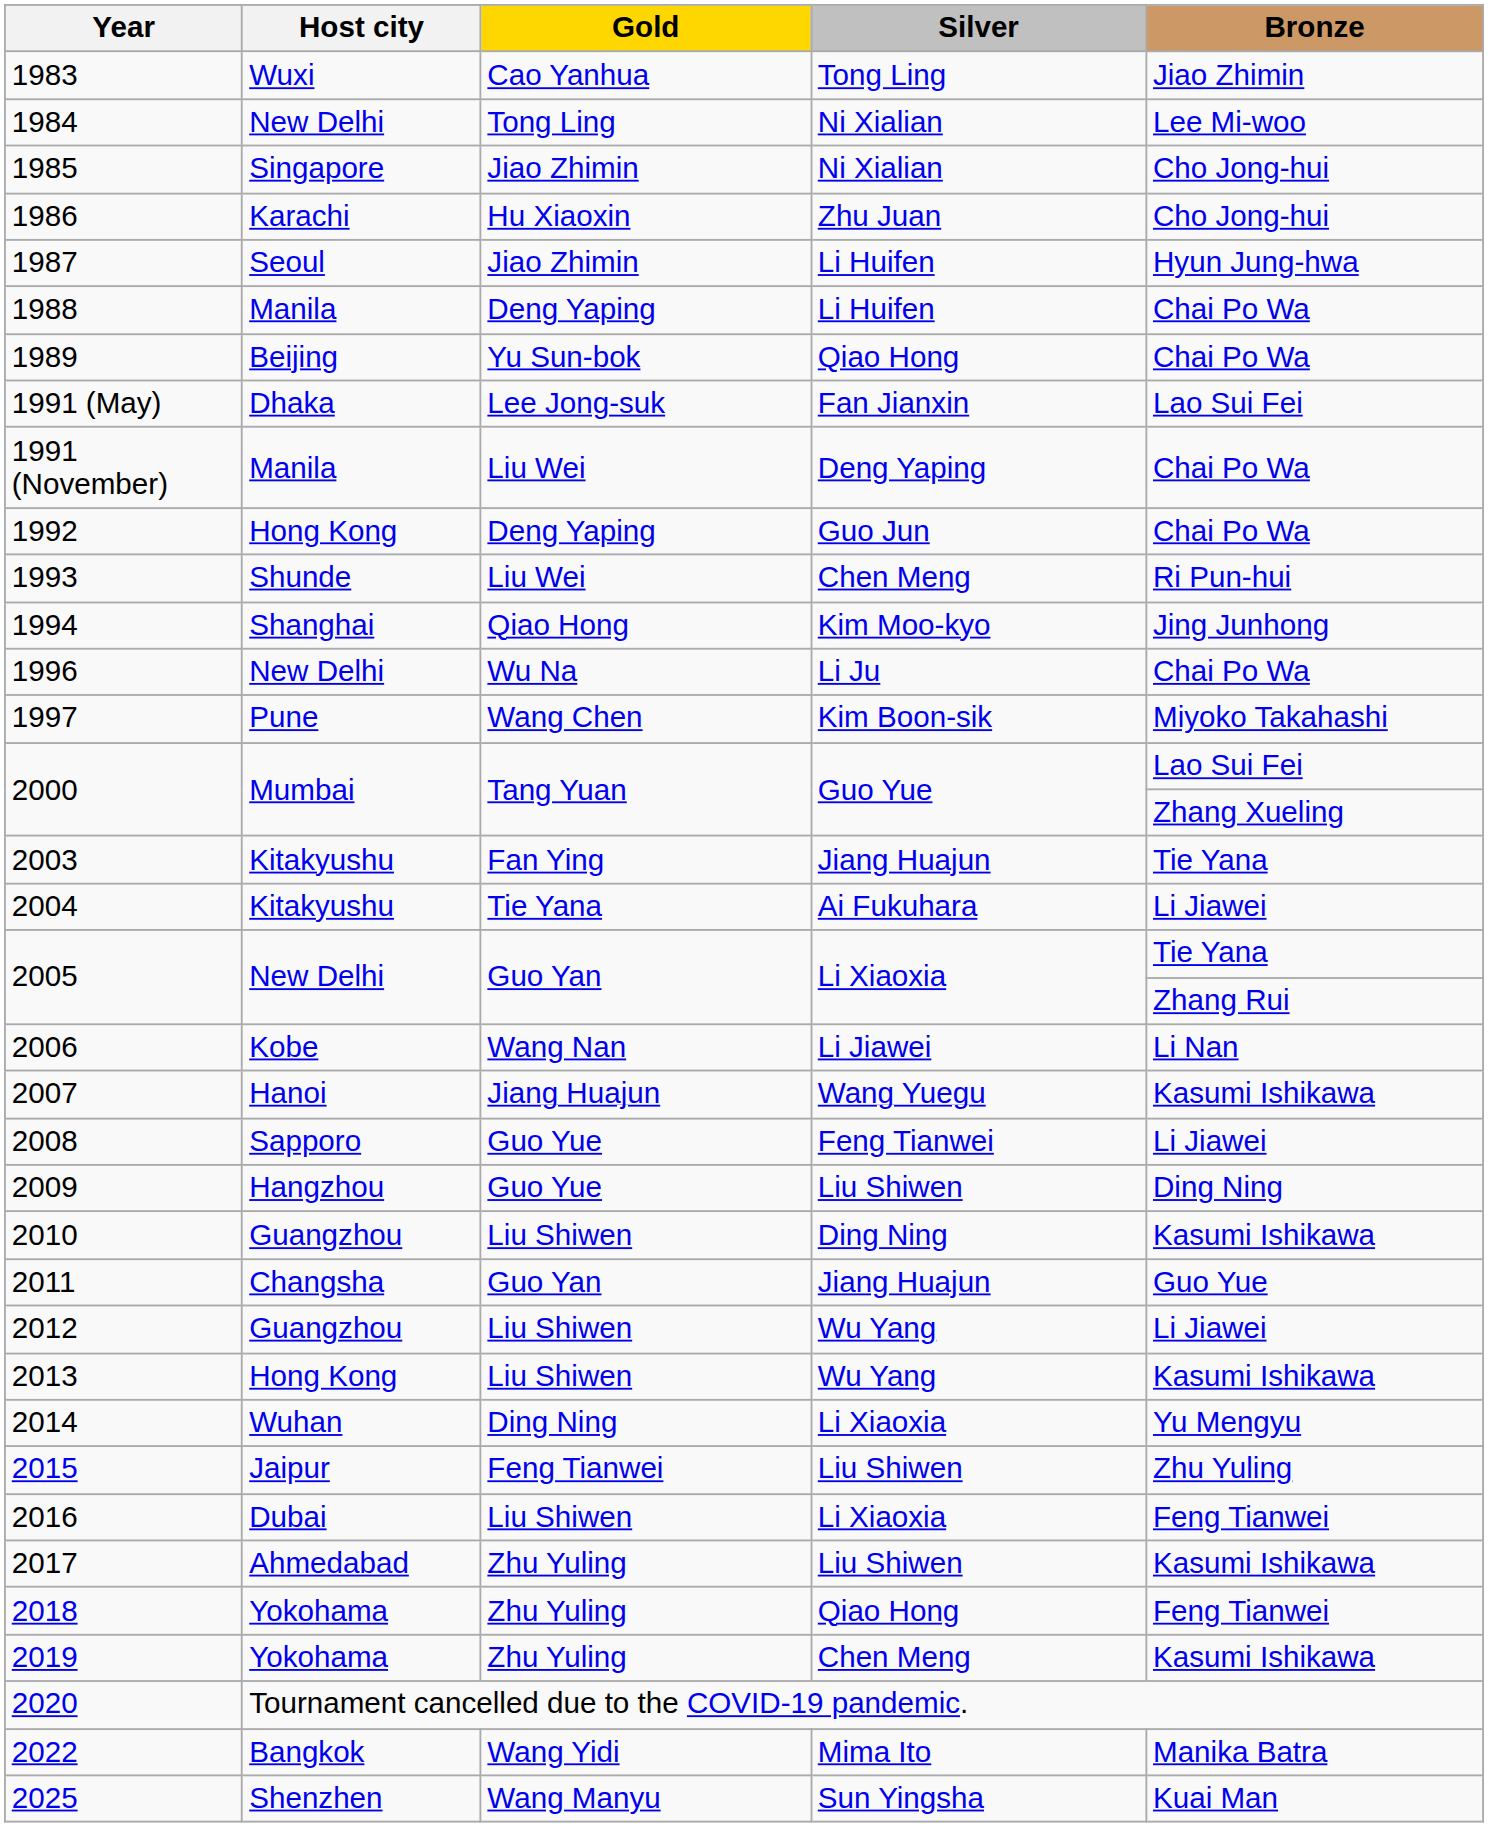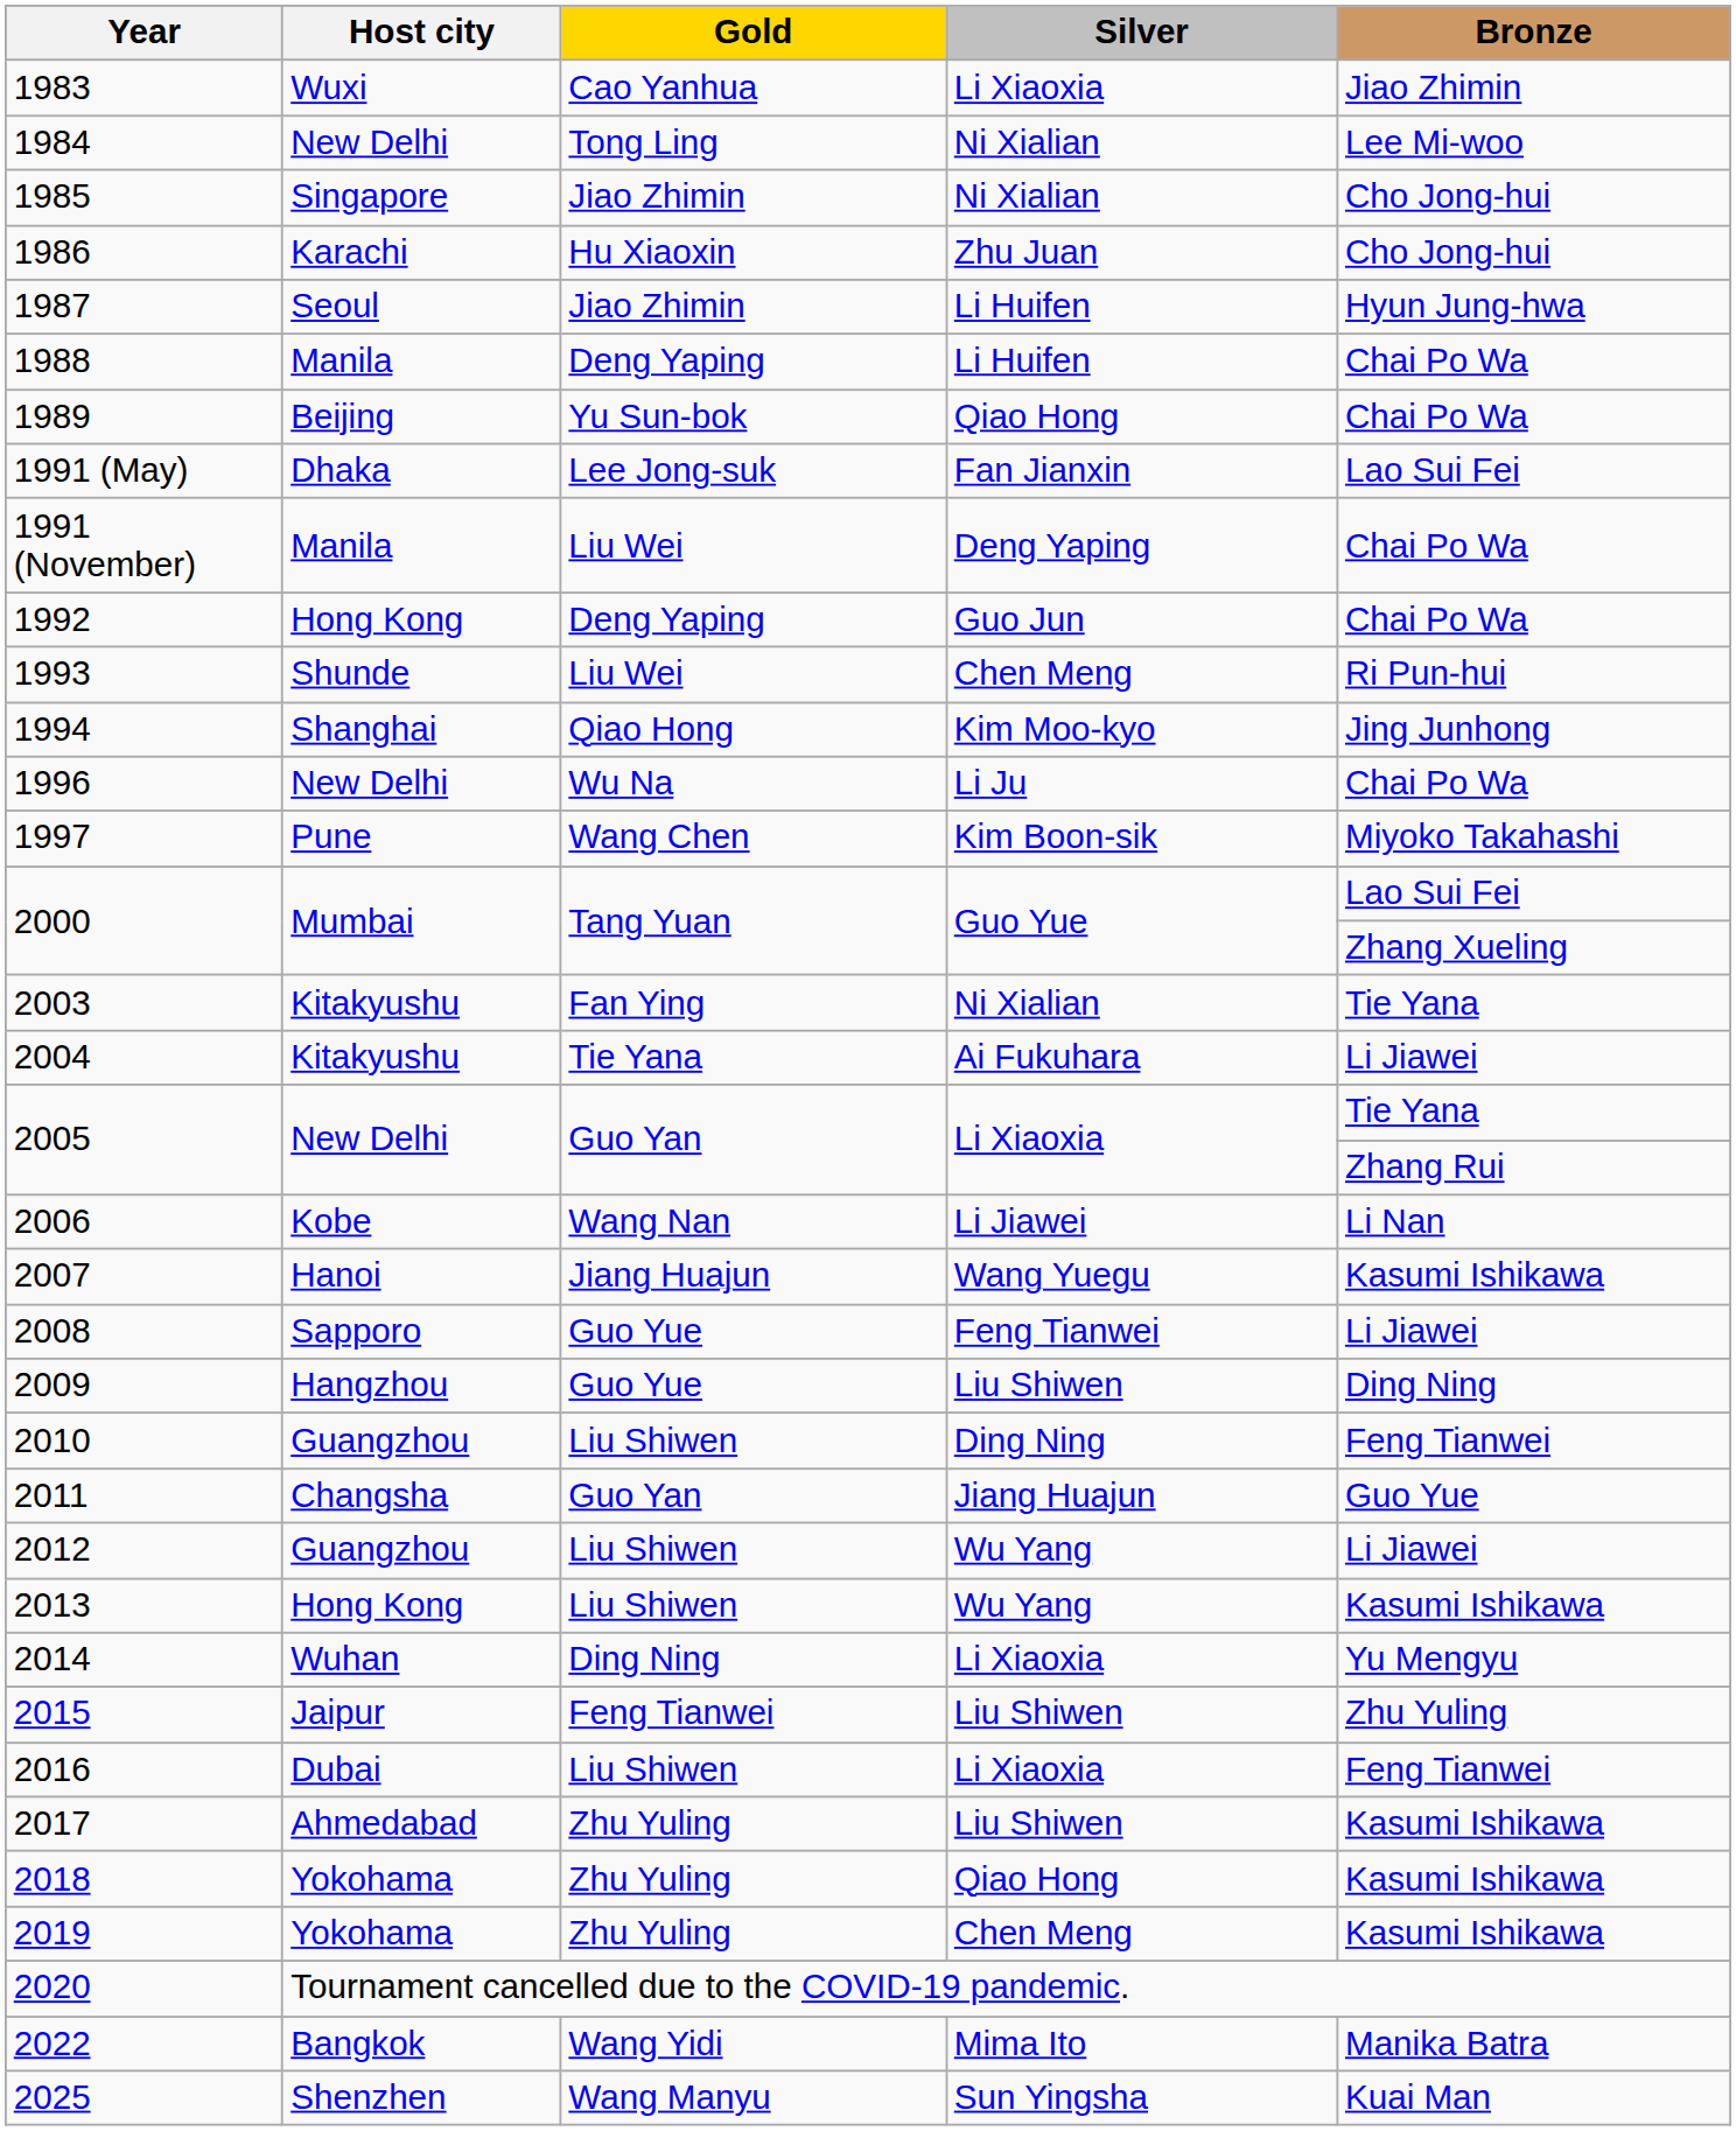1983 | Silver: Tong Ling -> Li Xiaoxia
2003 | Silver: Jiang Huajun -> Ni Xialian
2010 | Bronze: Kasumi Ishikawa -> Feng Tianwei
2018 | Bronze: Feng Tianwei -> Kasumi Ishikawa
